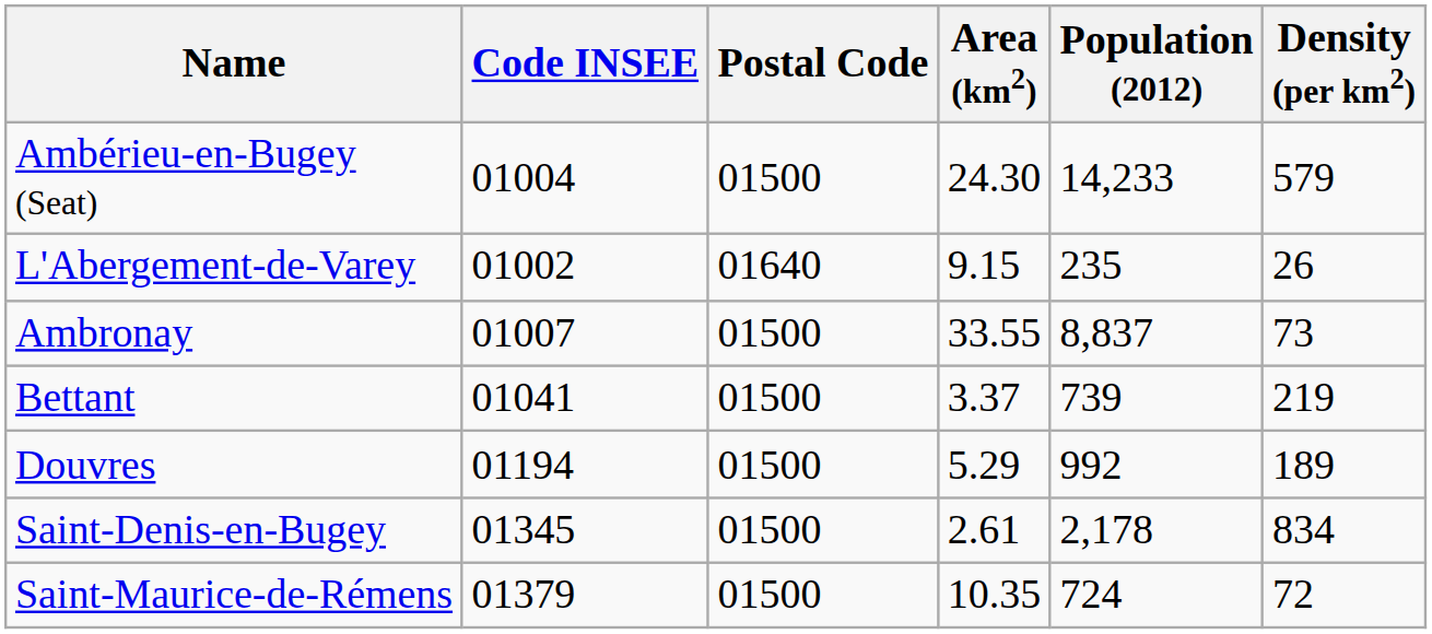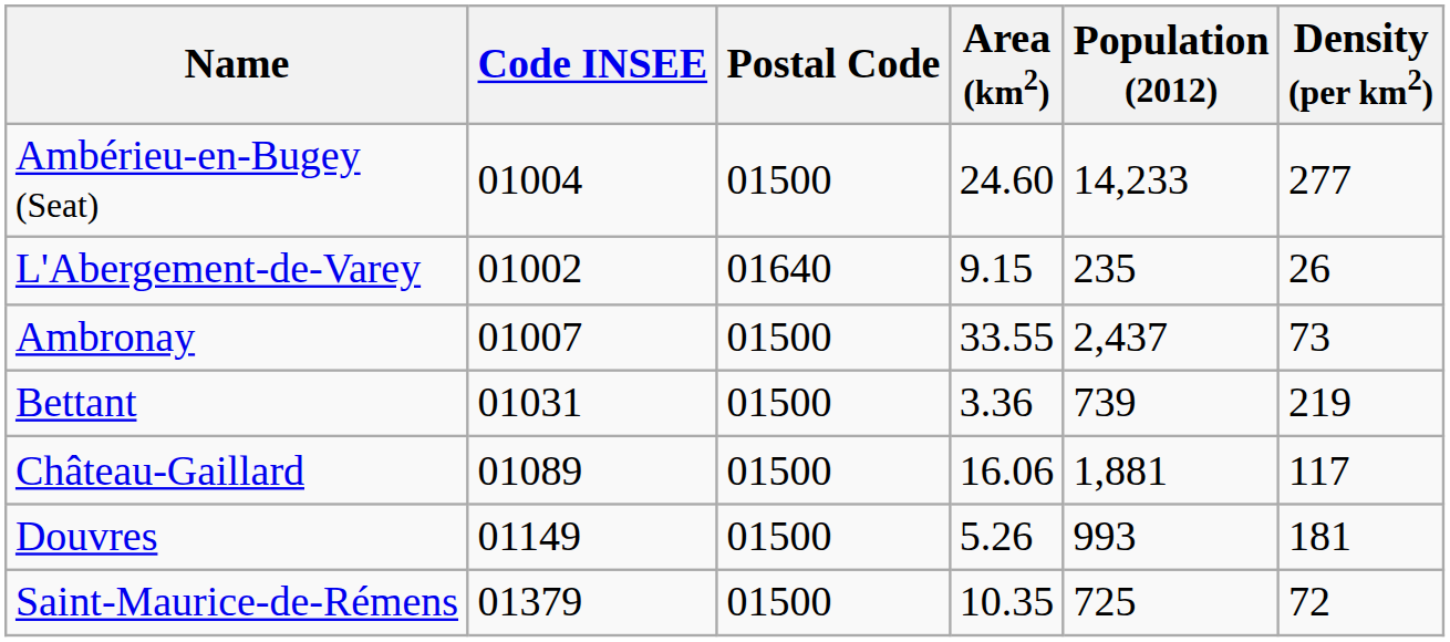Ambérieu-en-Bugey (Seat) | Area (km2): 24.30 -> 24.60
Ambérieu-en-Bugey (Seat) | Density (per km2): 579 -> 277
Ambronay | Population (2012): 8,837 -> 2,437
Bettant | Code INSEE: 01041 -> 01031
Bettant | Area (km2): 3.37 -> 3.36
+ row: Château-Gaillard | 01089 | 01500 | 16.06 | 1,881 | 117
Douvres | Code INSEE: 01194 -> 01149
Douvres | Area (km2): 5.29 -> 5.26
Douvres | Population (2012): 992 -> 993
Douvres | Density (per km2): 189 -> 181
- row: Saint-Denis-en-Bugey | 01345 | 01500 | 2.61 | 2,178 | 834
Saint-Maurice-de-Rémens | Population (2012): 724 -> 725
